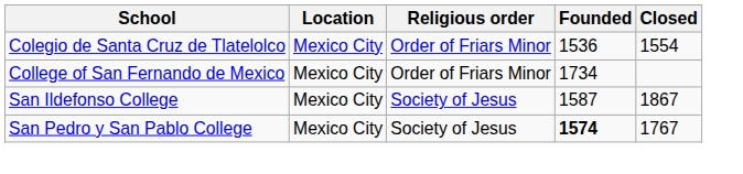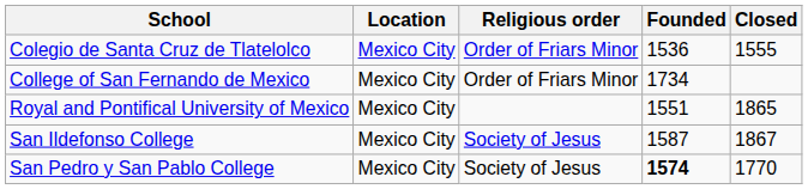Colegio de Santa Cruz de Tlatelolco | Closed: 1554 -> 1555
+ row: Royal and Pontifical University of Mexico | Mexico City | 1551 | 1865
San Pedro y San Pablo College | Closed: 1767 -> 1770
